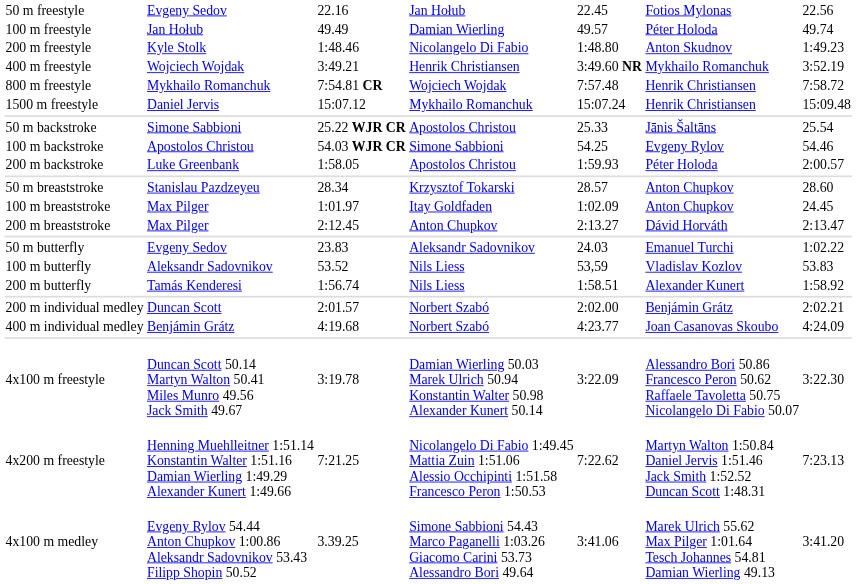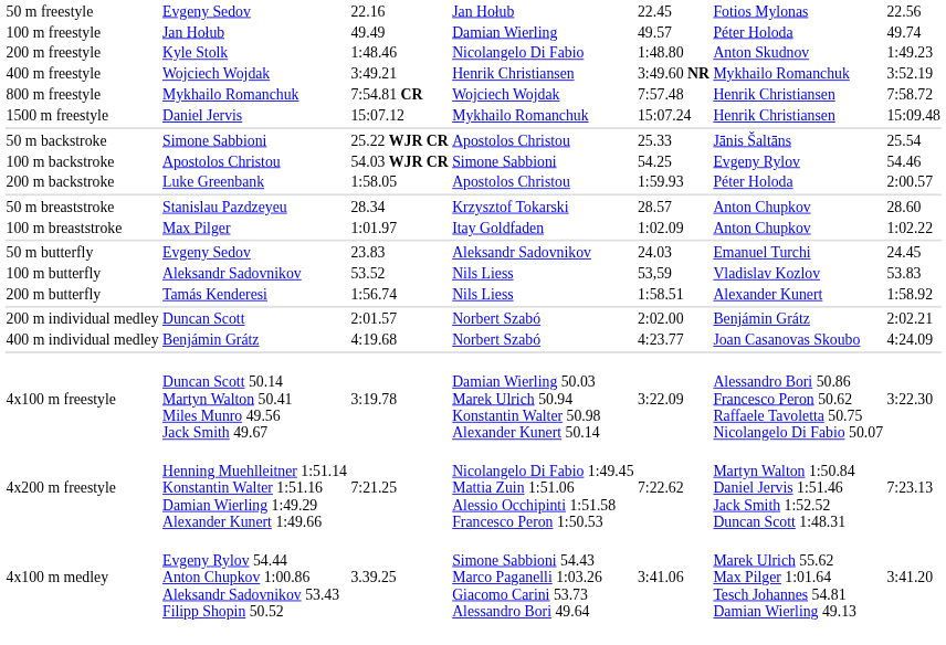100 m breaststroke | column 7: 24.45 -> 1:02.22
- row: 200 m breaststroke | Max Pilger | 2:12.45 | Anton Chupkov | 2:13.27 | Dávid Horváth | 2:13.47
50 m butterfly | column 7: 1:02.22 -> 24.45
